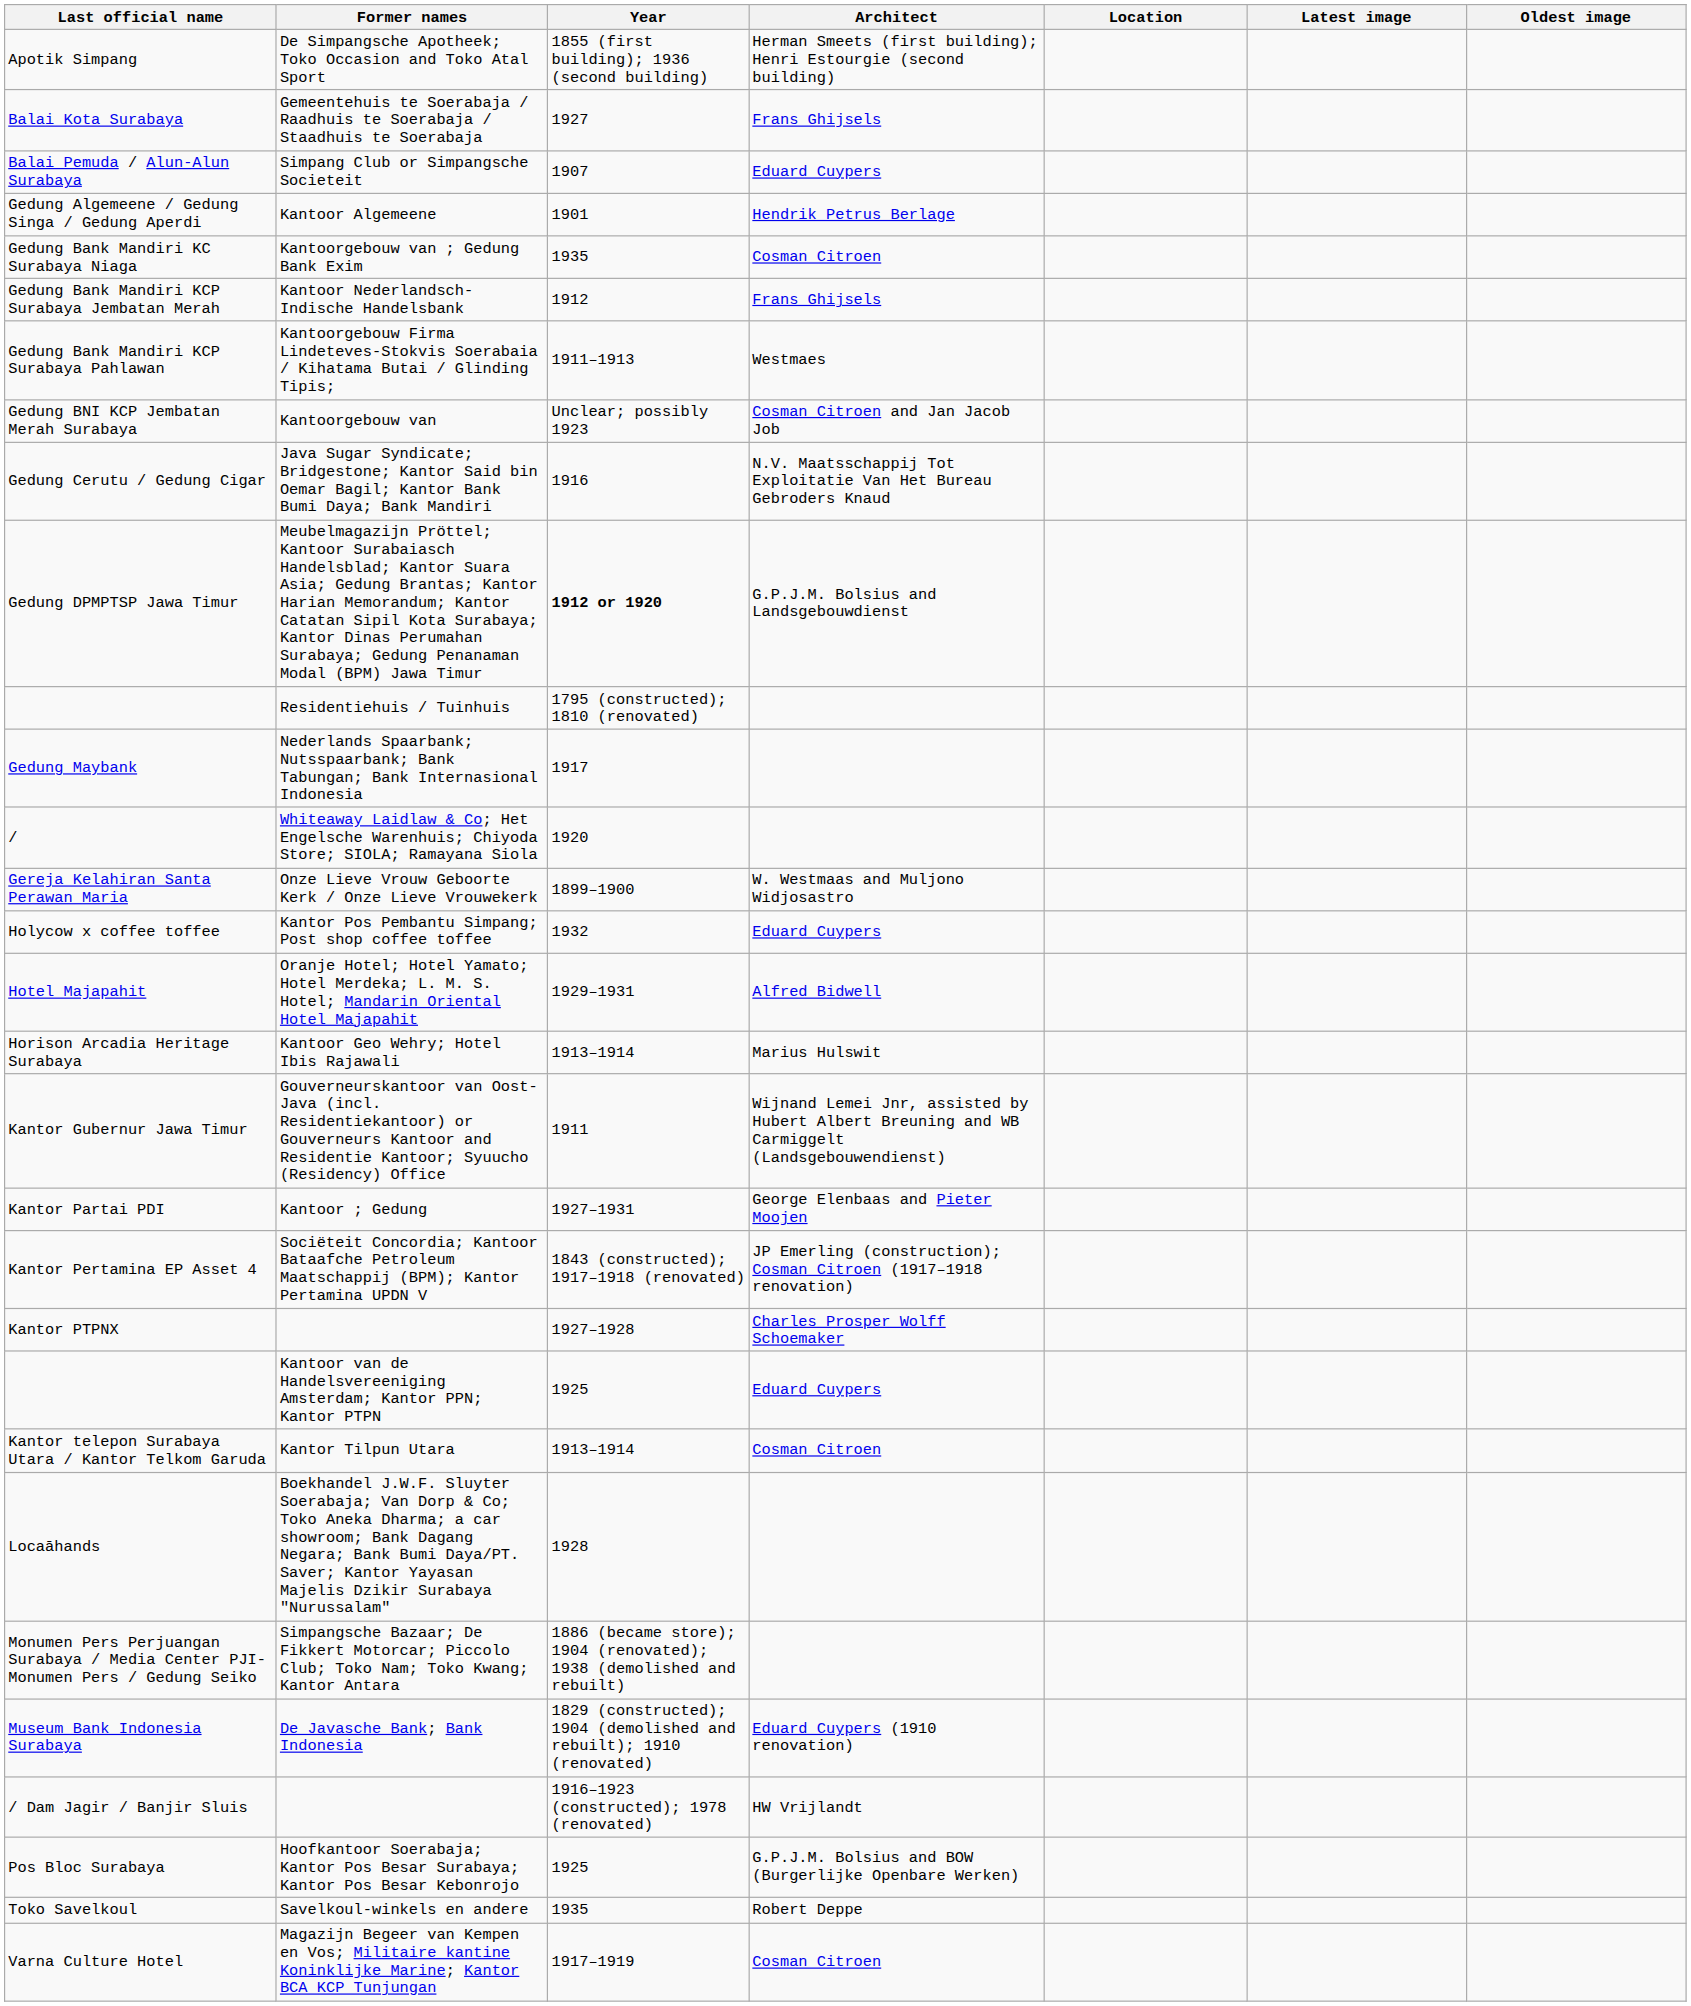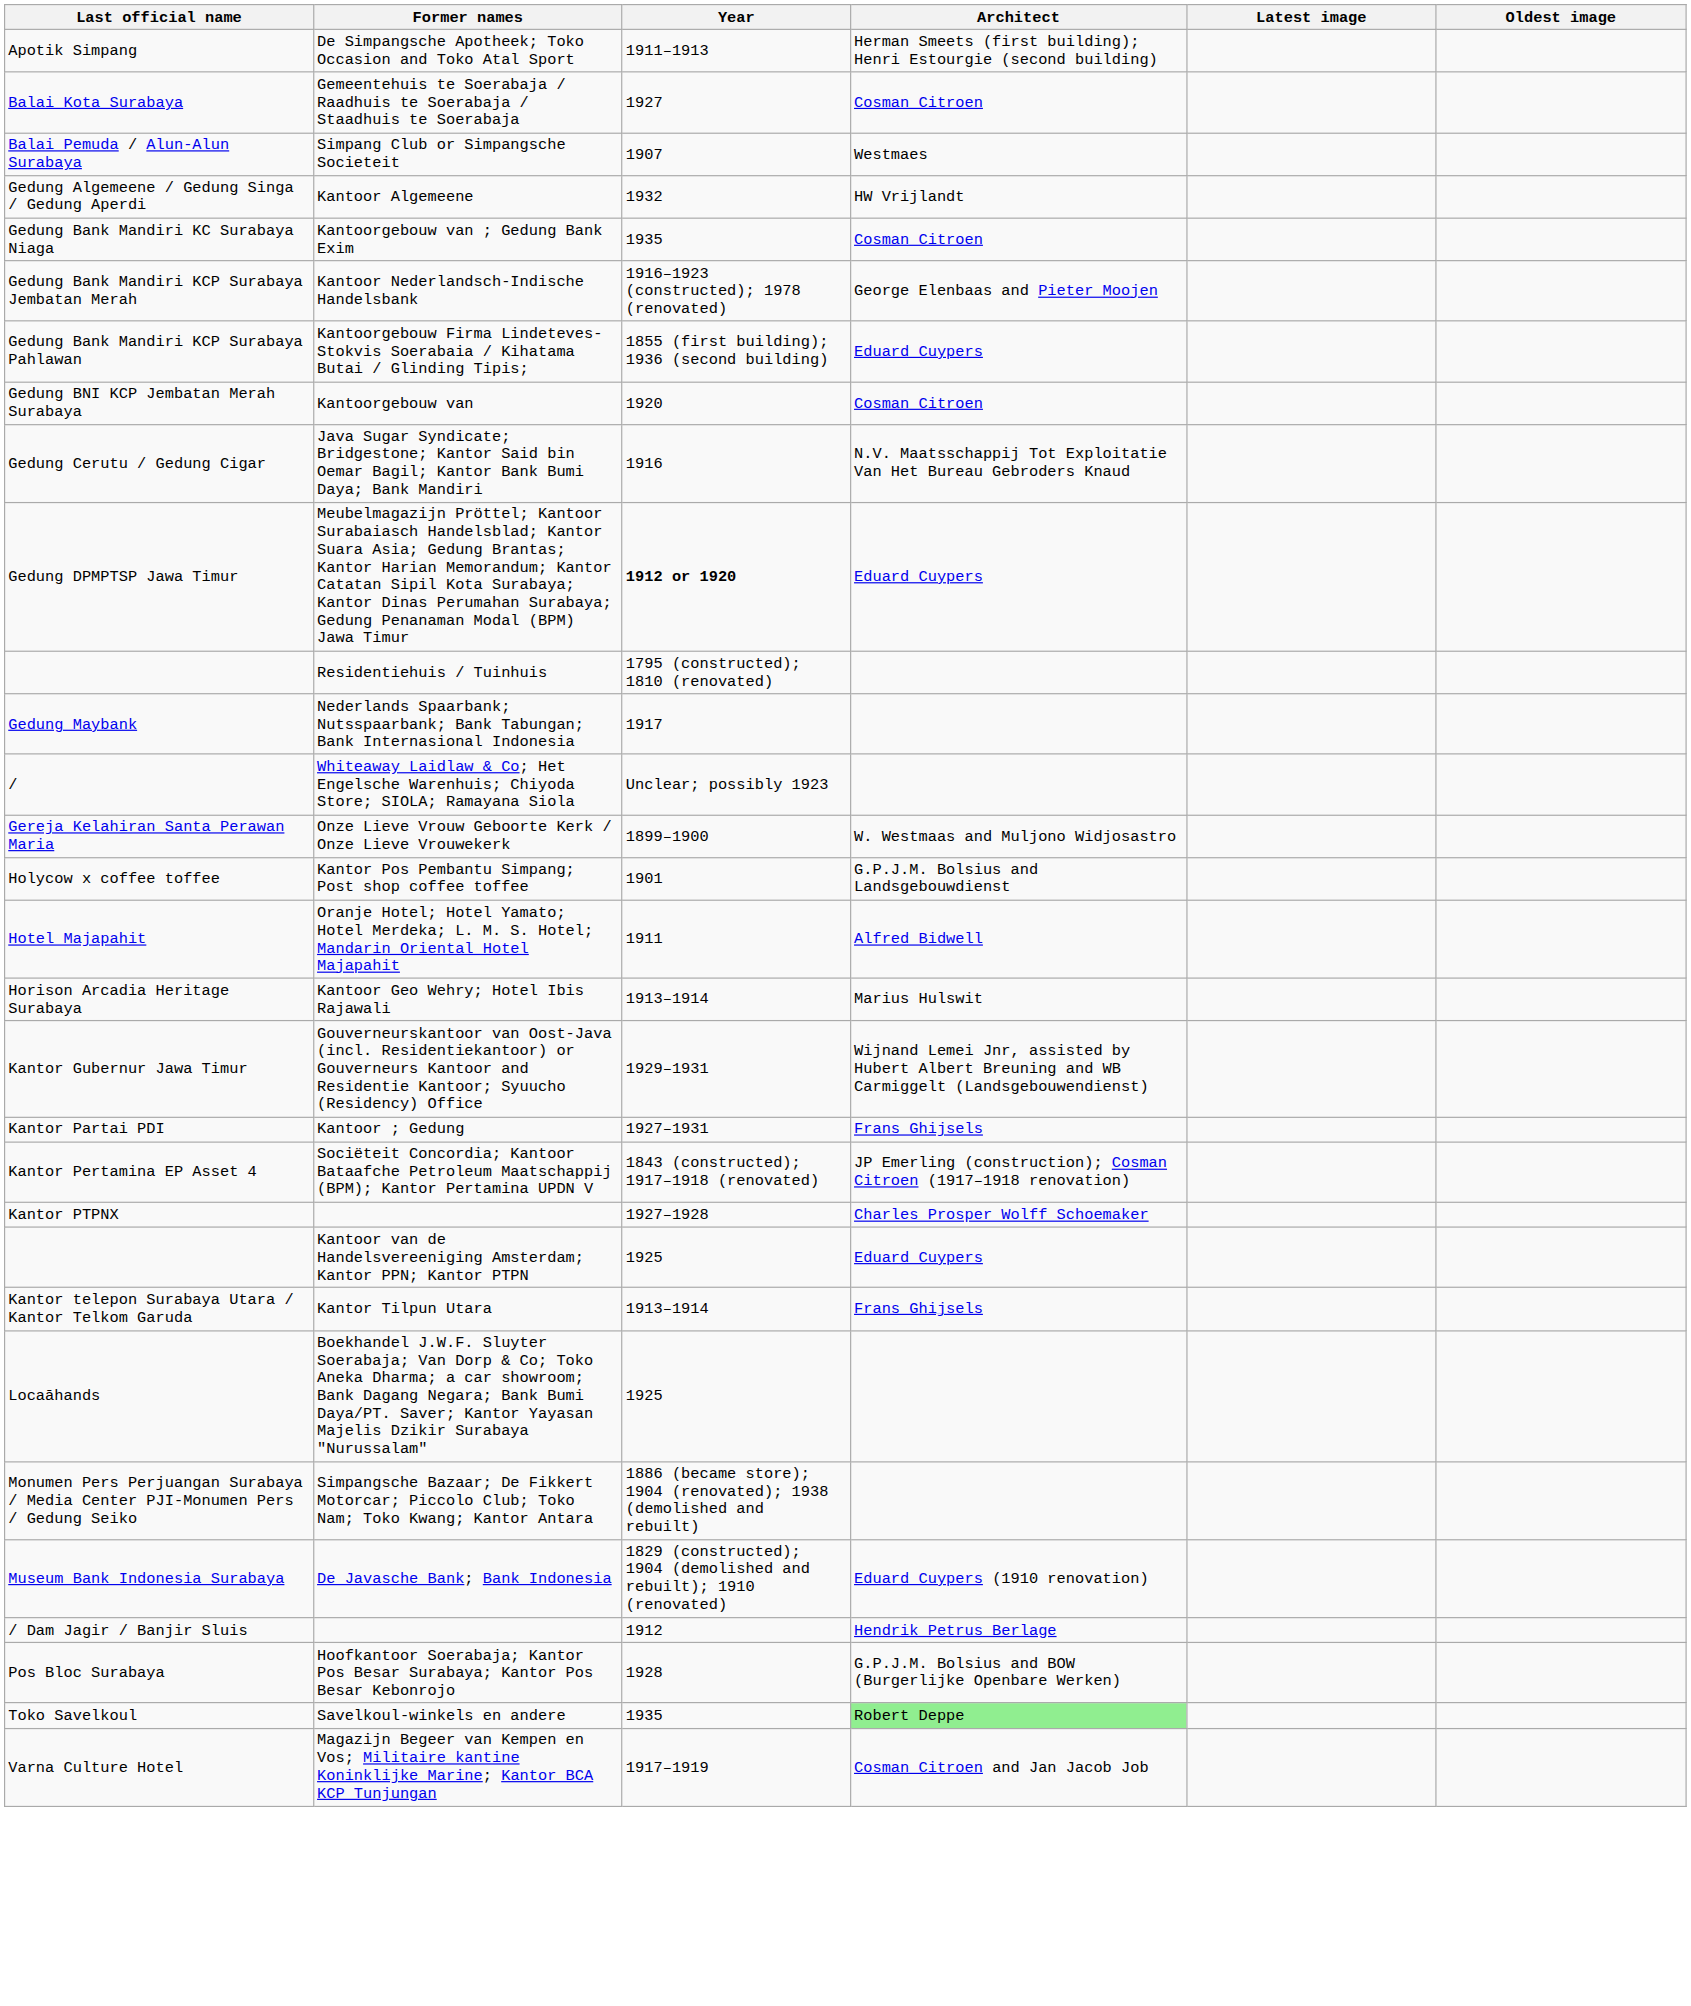- column: Location
Apotik Simpang | Year: 1855 (first building); 1936 (second building) -> 1911–1913
Balai Kota Surabaya | Architect: Frans Ghijsels -> Cosman Citroen
Balai Pemuda / Alun-Alun Surabaya | Architect: Eduard Cuypers -> Westmaes
Gedung Algemeene / Gedung Singa / Gedung Aperdi | Year: 1901 -> 1932
Gedung Algemeene / Gedung Singa / Gedung Aperdi | Architect: Hendrik Petrus Berlage -> HW Vrijlandt
Gedung Bank Mandiri KCP Surabaya Jembatan Merah | Year: 1912 -> 1916–1923 (constructed); 1978 (renovated)
Gedung Bank Mandiri KCP Surabaya Jembatan Merah | Architect: Frans Ghijsels -> George Elenbaas and Pieter Moojen
Gedung Bank Mandiri KCP Surabaya Pahlawan | Year: 1911–1913 -> 1855 (first building); 1936 (second building)
Gedung Bank Mandiri KCP Surabaya Pahlawan | Architect: Westmaes -> Eduard Cuypers
Gedung BNI KCP Jembatan Merah Surabaya | Year: Unclear; possibly 1923 -> 1920
Gedung BNI KCP Jembatan Merah Surabaya | Architect: Cosman Citroen and Jan Jacob Job -> Cosman Citroen
Gedung DPMPTSP Jawa Timur | Architect: G.P.J.M. Bolsius and Landsgebouwdienst -> Eduard Cuypers
/ | Year: 1920 -> Unclear; possibly 1923
Holycow x coffee toffee | Year: 1932 -> 1901
Holycow x coffee toffee | Architect: Eduard Cuypers -> G.P.J.M. Bolsius and Landsgebouwdienst
Hotel Majapahit | Year: 1929–1931 -> 1911
Kantor Gubernur Jawa Timur | Year: 1911 -> 1929–1931
Kantor Partai PDI | Architect: George Elenbaas and Pieter Moojen -> Frans Ghijsels
Kantor telepon Surabaya Utara / Kantor Telkom Garuda | Architect: Cosman Citroen -> Frans Ghijsels
Locaāhands | Year: 1928 -> 1925
/ Dam Jagir / Banjir Sluis | Year: 1916–1923 (constructed); 1978 (renovated) -> 1912
/ Dam Jagir / Banjir Sluis | Architect: HW Vrijlandt -> Hendrik Petrus Berlage
Pos Bloc Surabaya | Year: 1925 -> 1928
Toko Savelkoul | Architect: no background -> lightgreen background
Varna Culture Hotel | Architect: Cosman Citroen -> Cosman Citroen and Jan Jacob Job
